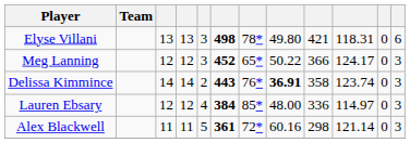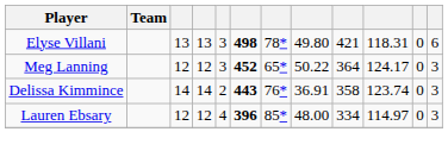Meg Lanning | column 9: 366 -> 364
Delissa Kimmince | column 8: bold -> normal
Lauren Ebsary | column 6: 384 -> 396
Lauren Ebsary | column 9: 336 -> 334
- row: Alex Blackwell | 11 | 11 | 5 | 361 | 72* | 60.16 | 298 | 121.14 | 0 | 3
